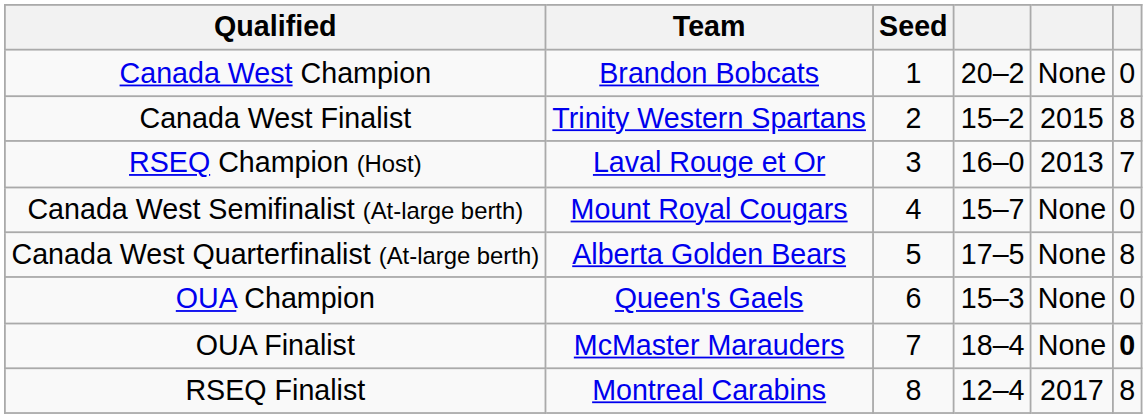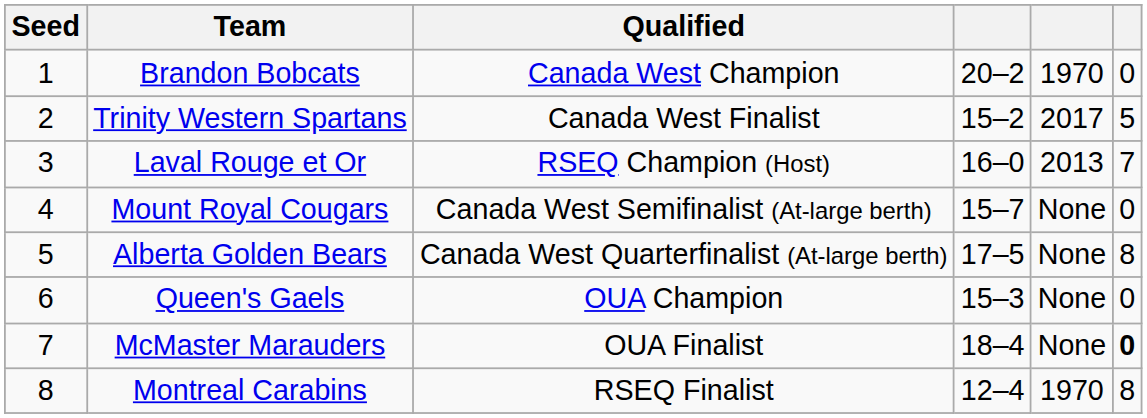columns swapped: Seed <-> Qualified
Brandon Bobcats | column 5: None -> 1970
Trinity Western Spartans | column 5: 2015 -> 2017
Trinity Western Spartans | column 6: 8 -> 5
Montreal Carabins | column 5: 2017 -> 1970
